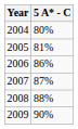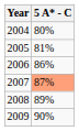2007 | 5 A* - C: no background -> lightsalmon background
2008 | 5 A* - C: 88% -> 89%
